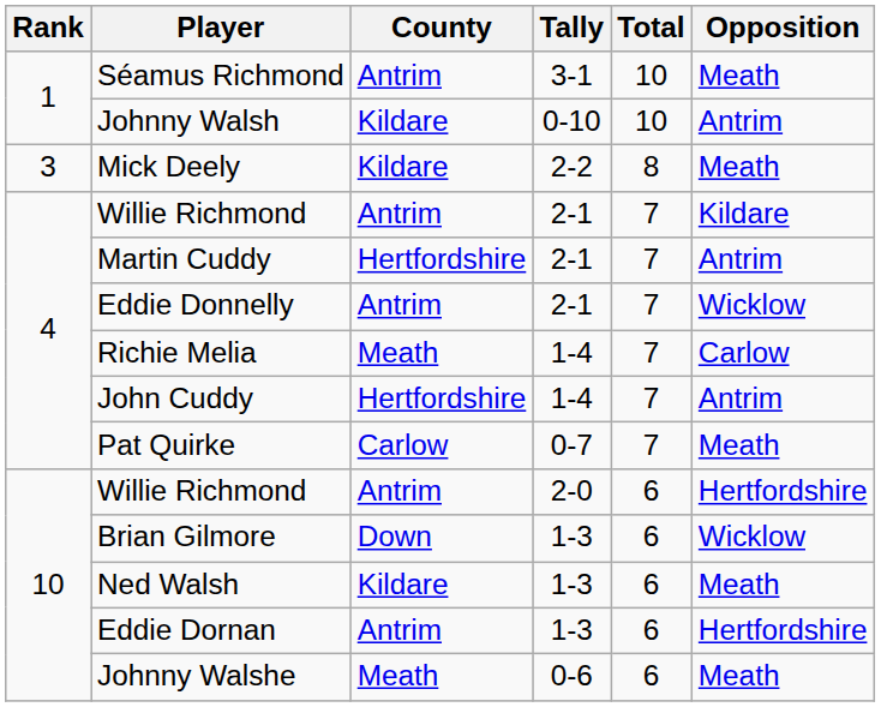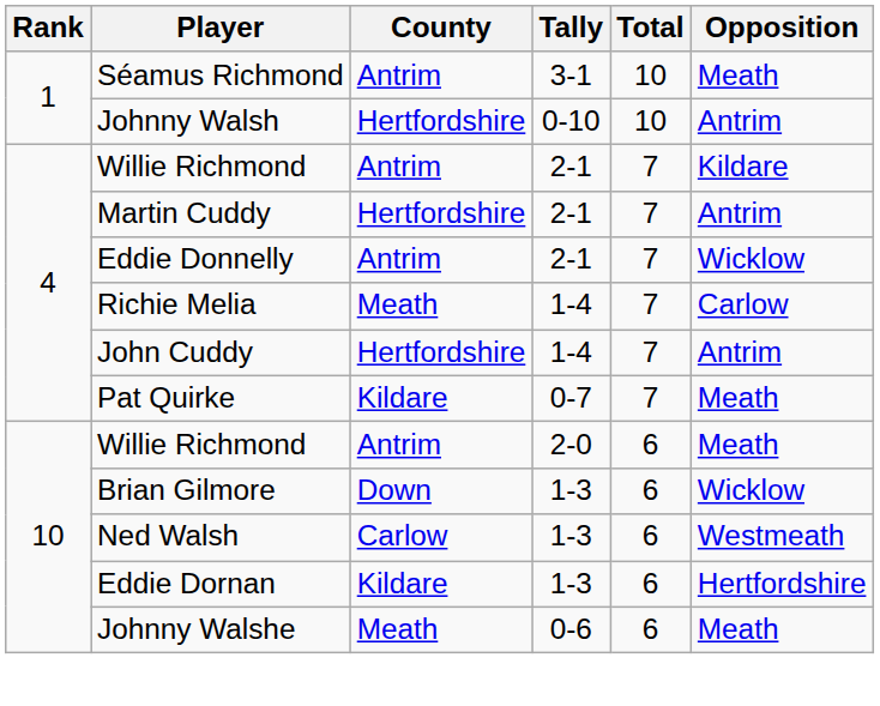Johnny Walsh | County: Kildare -> Hertfordshire
- row: 3 | Mick Deely | Kildare | 2-2 | 8 | Meath
Pat Quirke | County: Carlow -> Kildare
Willie Richmond / 2-0 | Opposition: Hertfordshire -> Meath
Ned Walsh | County: Kildare -> Carlow
Ned Walsh | Opposition: Meath -> Westmeath
Eddie Dornan | County: Antrim -> Kildare
